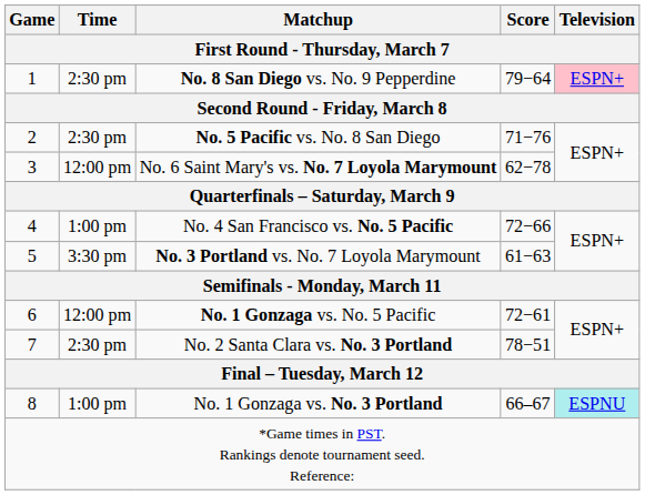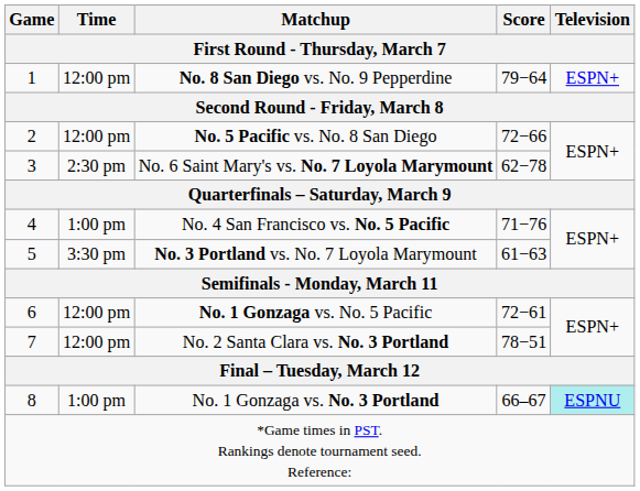No. 8 San Diego vs. No. 9 Pepperdine | Time: 2:30 pm -> 12:00 pm
No. 8 San Diego vs. No. 9 Pepperdine | Television: pink background -> no background
No. 5 Pacific vs. No. 8 San Diego | Time: 2:30 pm -> 12:00 pm
No. 5 Pacific vs. No. 8 San Diego | Score: 71−76 -> 72−66
No. 6 Saint Mary's vs. No. 7 Loyola Marymount | Time: 12:00 pm -> 2:30 pm
No. 4 San Francisco vs. No. 5 Pacific | Score: 72−66 -> 71−76
No. 2 Santa Clara vs. No. 3 Portland | Time: 2:30 pm -> 12:00 pm
